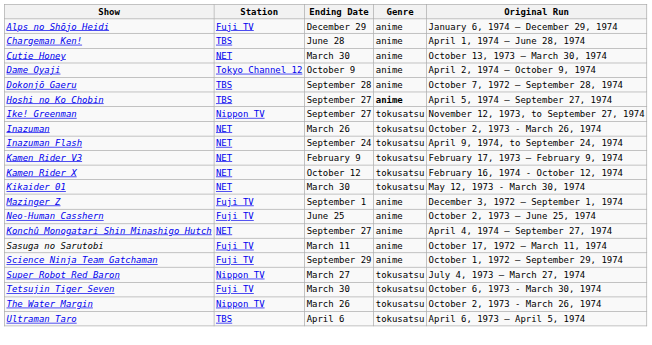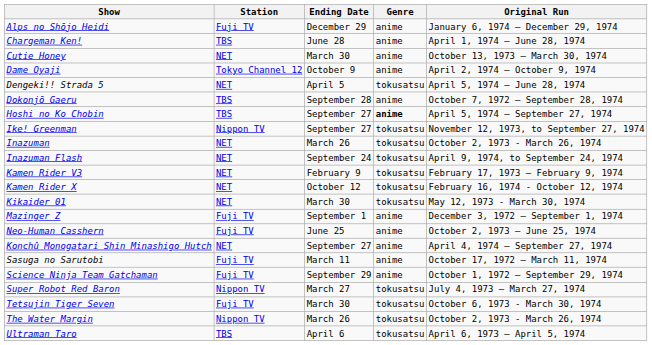+ row: Dengeki!! Strada 5 | NET | April 5 | tokusatsu | April 5, 1974 – June 28, 1974
